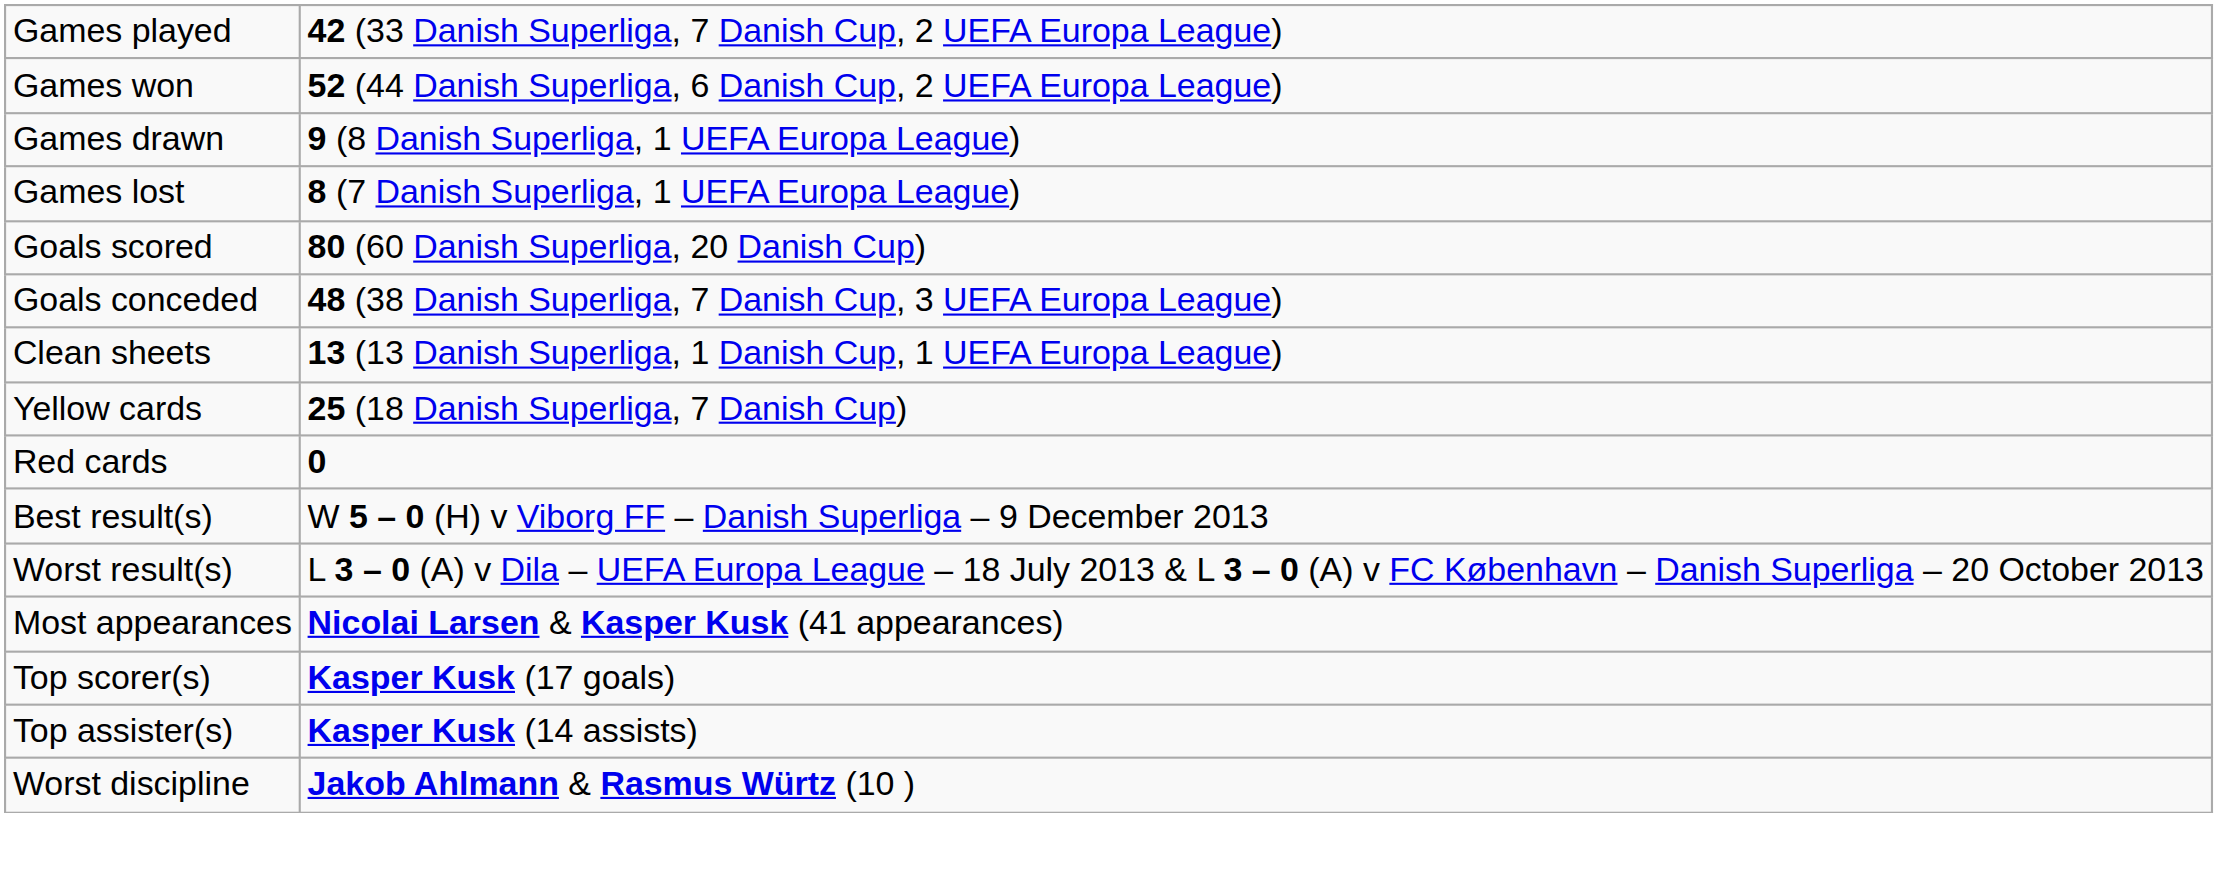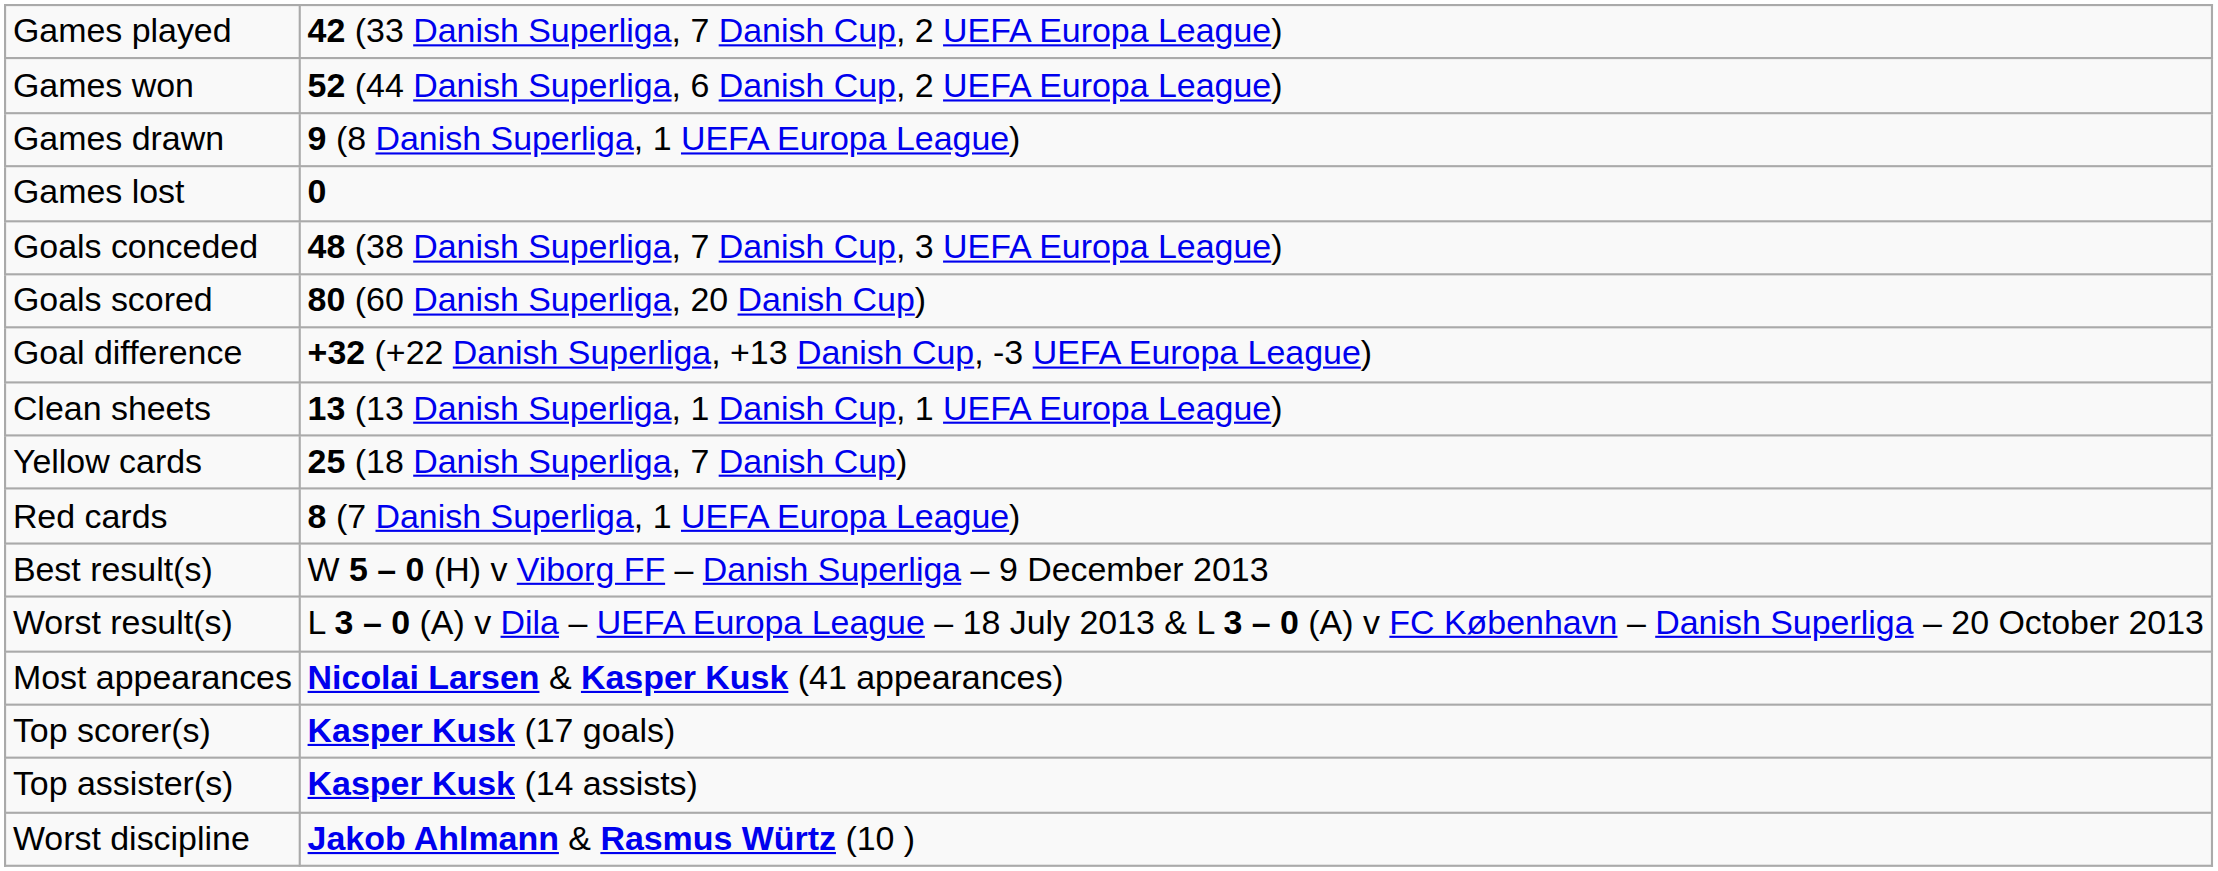Games lost | column 2: 8 (7 Danish Superliga, 1 UEFA Europa League) -> 0
rows swapped: Goals scored <-> Goals conceded
+ row: Goal difference | +32 (+22 Danish Superliga, +13 Danish Cup, -3 UEFA Europa League)
Red cards | column 2: 0 -> 8 (7 Danish Superliga, 1 UEFA Europa League)
